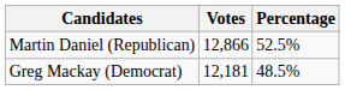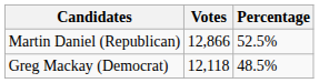Greg Mackay (Democrat) | Votes: 12,181 -> 12,118
